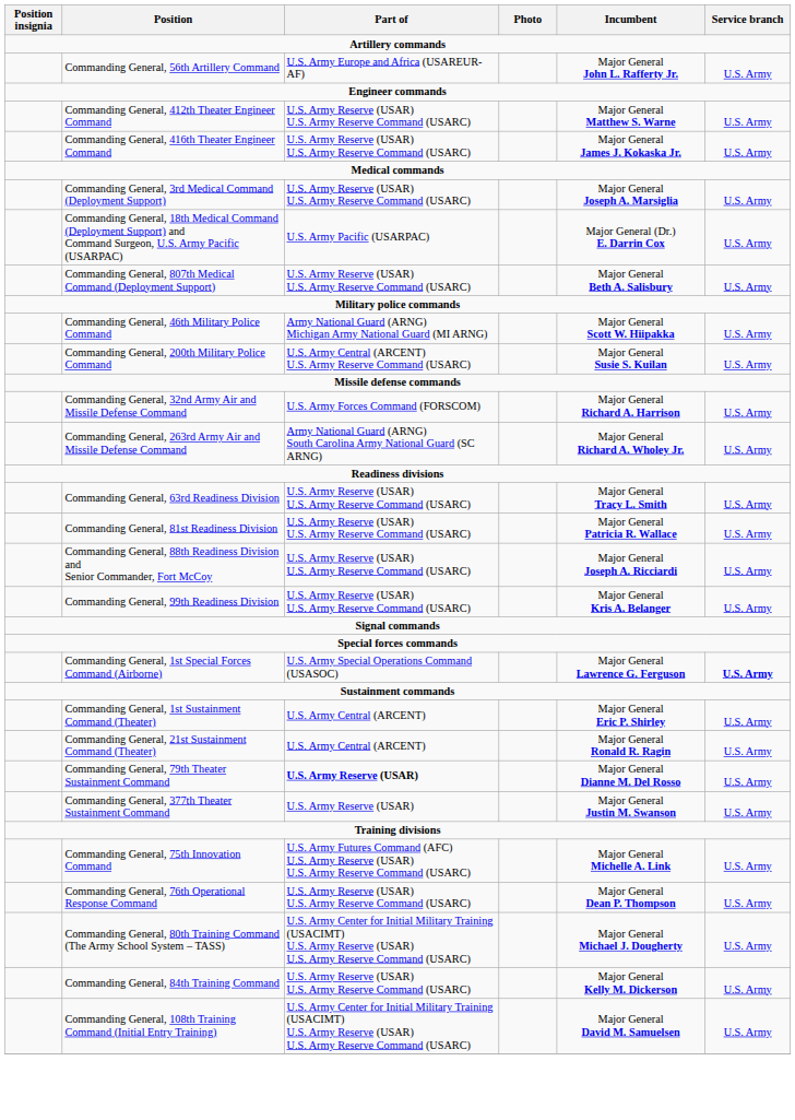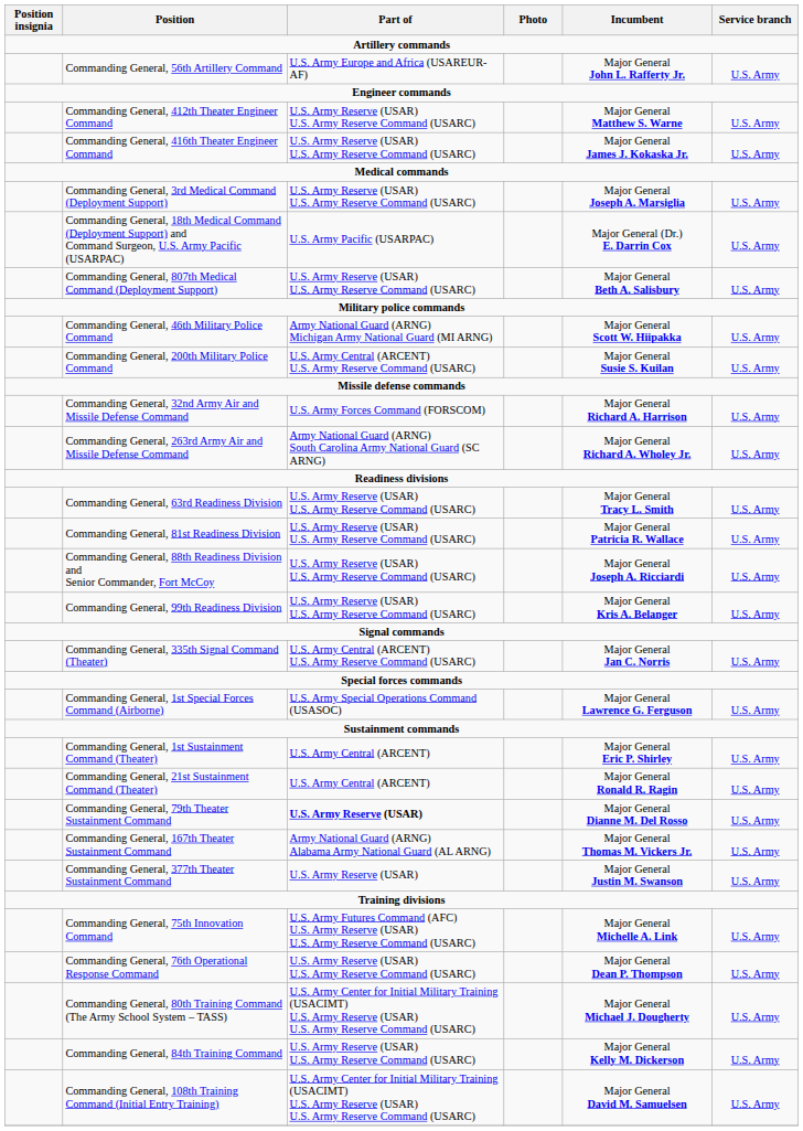+ row: Commanding General, 335th Signal Command (Theater) | U.S. Army Central (ARCENT) U.S. Army Reserve Command (USARC) | Major General Jan C. Norris | U.S. Army
Commanding General, 1st Special Forces Command (Airborne) | Service branch: bold -> normal
+ row: Commanding General, 167th Theater Sustainment Command | Army National Guard (ARNG) Alabama Army National Guard (AL ARNG) | Major General Thomas M. Vickers Jr. | U.S. Army
